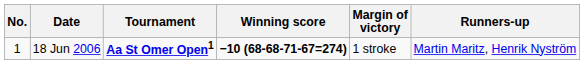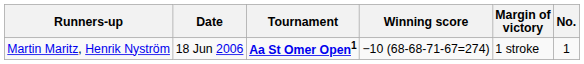columns swapped: No. <-> Runners-up
18 Jun 2006 | Winning score: bold -> normal
